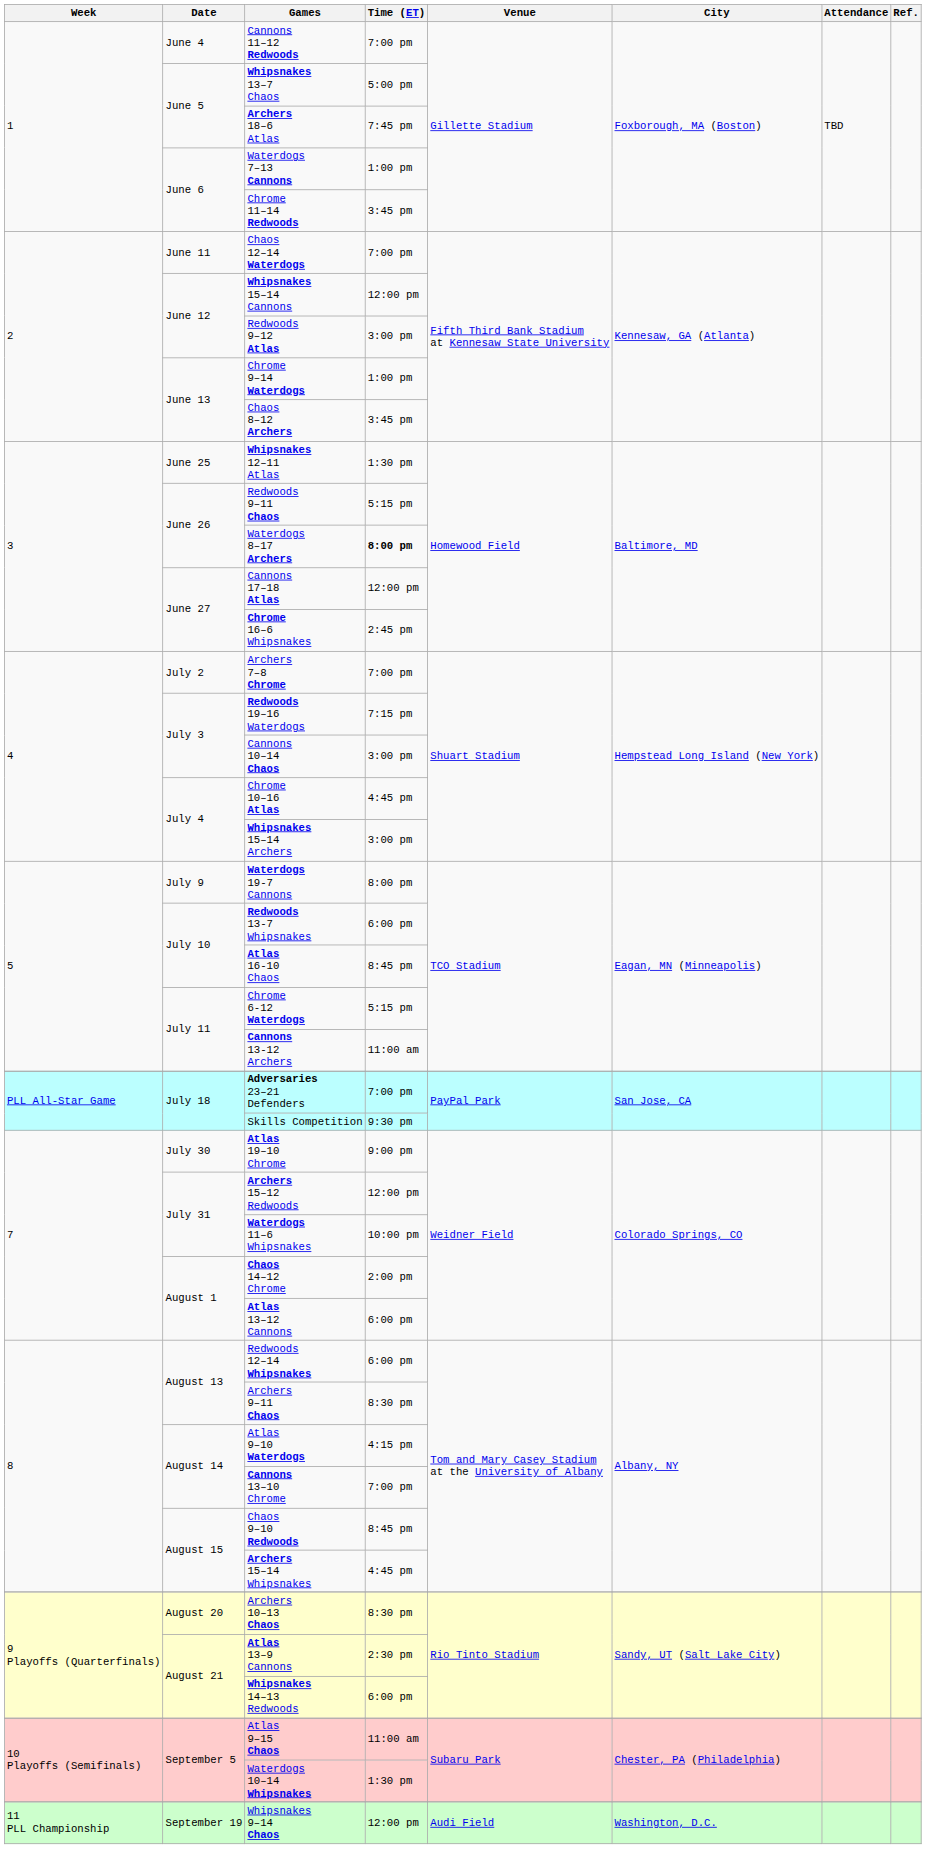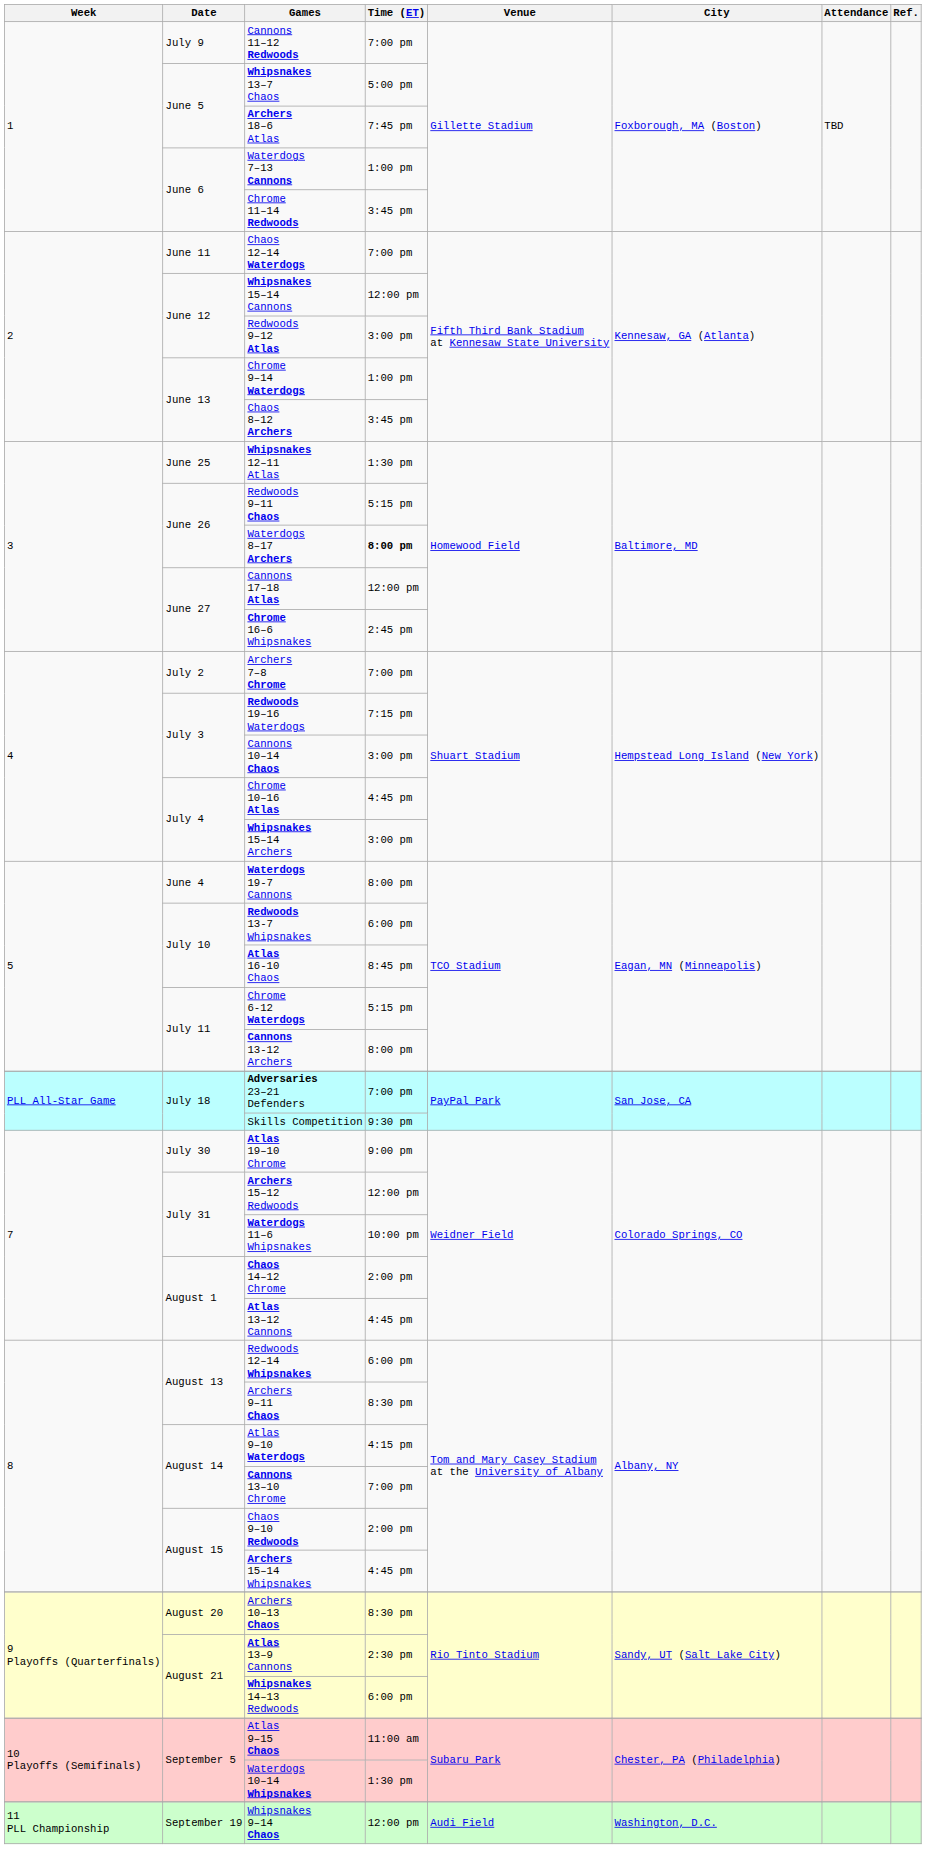Cannons 11–12 Redwoods | Date: June 4 -> July 9
Waterdogs 19-7 Cannons | Date: July 9 -> June 4
Cannons 13-12 Archers | Time (ET): 11:00 am -> 8:00 pm
Atlas 13–12 Cannons | Time (ET): 6:00 pm -> 4:45 pm
Chaos 9–10 Redwoods | Time (ET): 8:45 pm -> 2:00 pm
